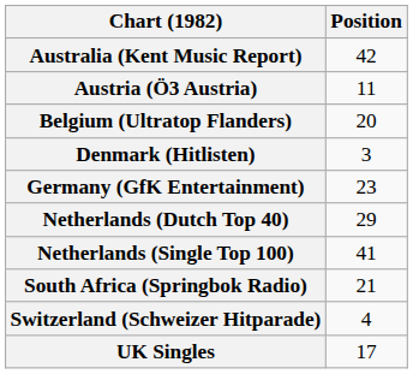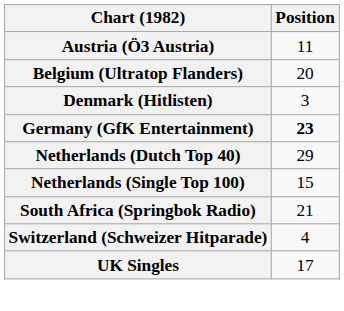- row: Australia (Kent Music Report) | 42
Germany (GfK Entertainment) | Position: normal -> bold
Netherlands (Single Top 100) | Position: 41 -> 15
